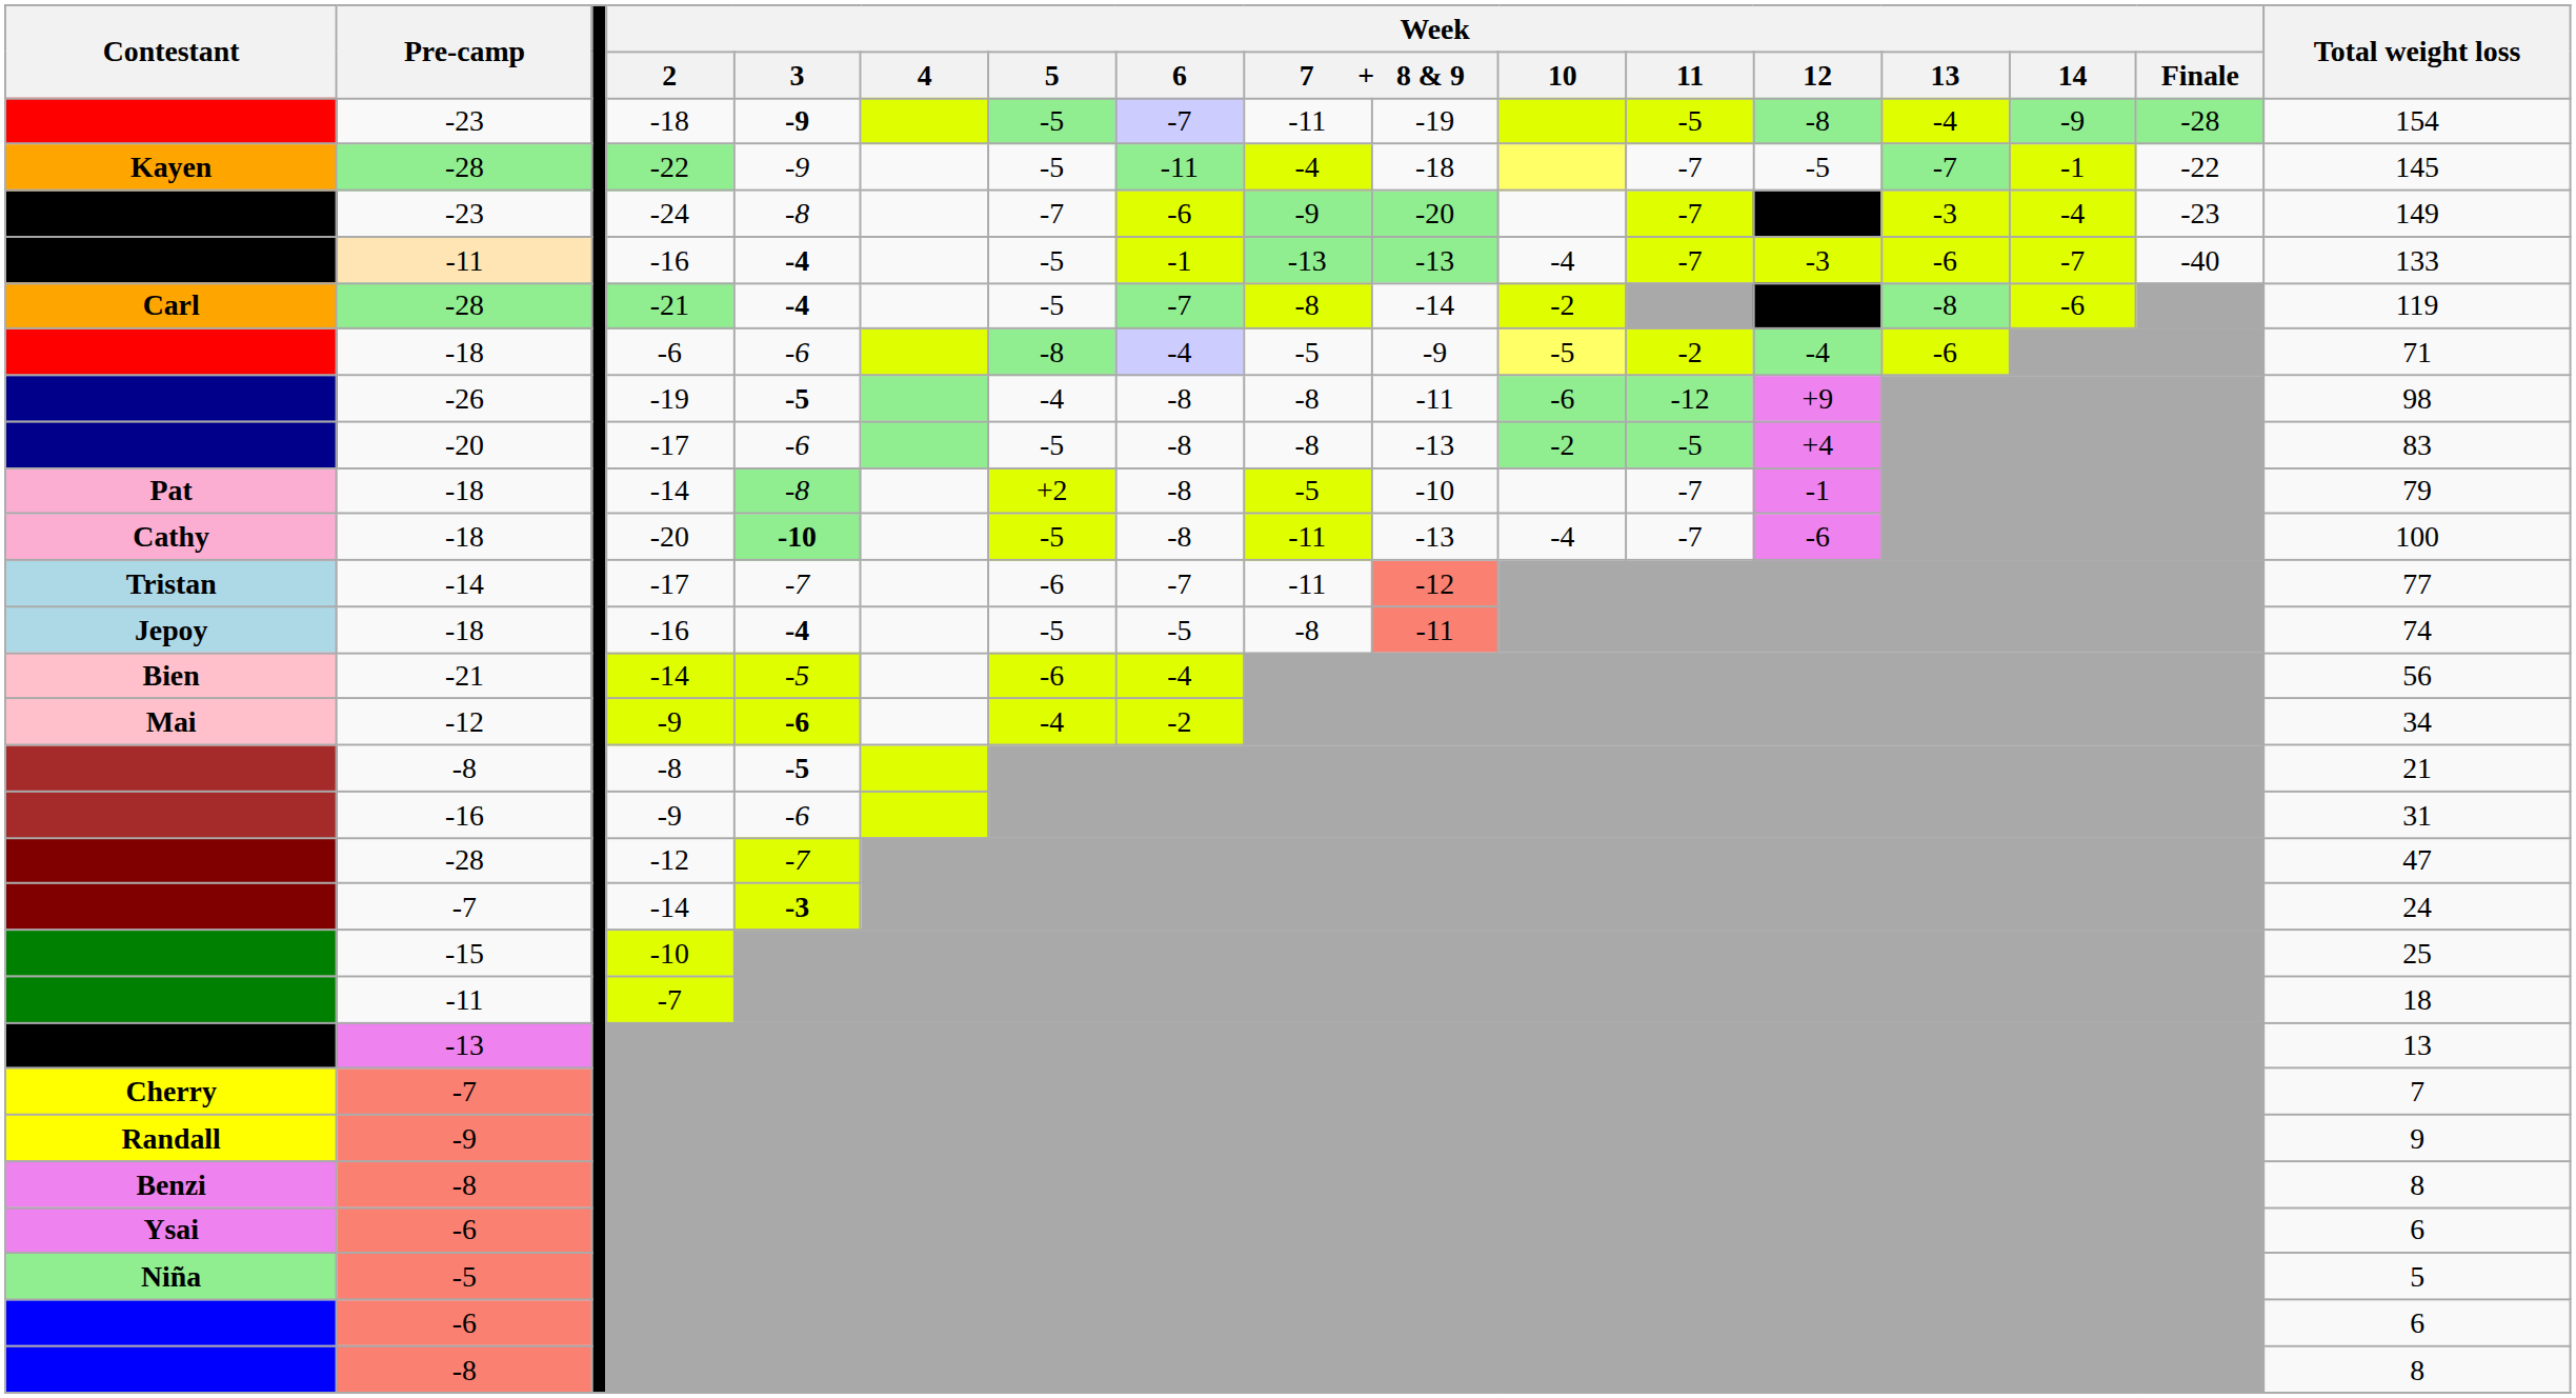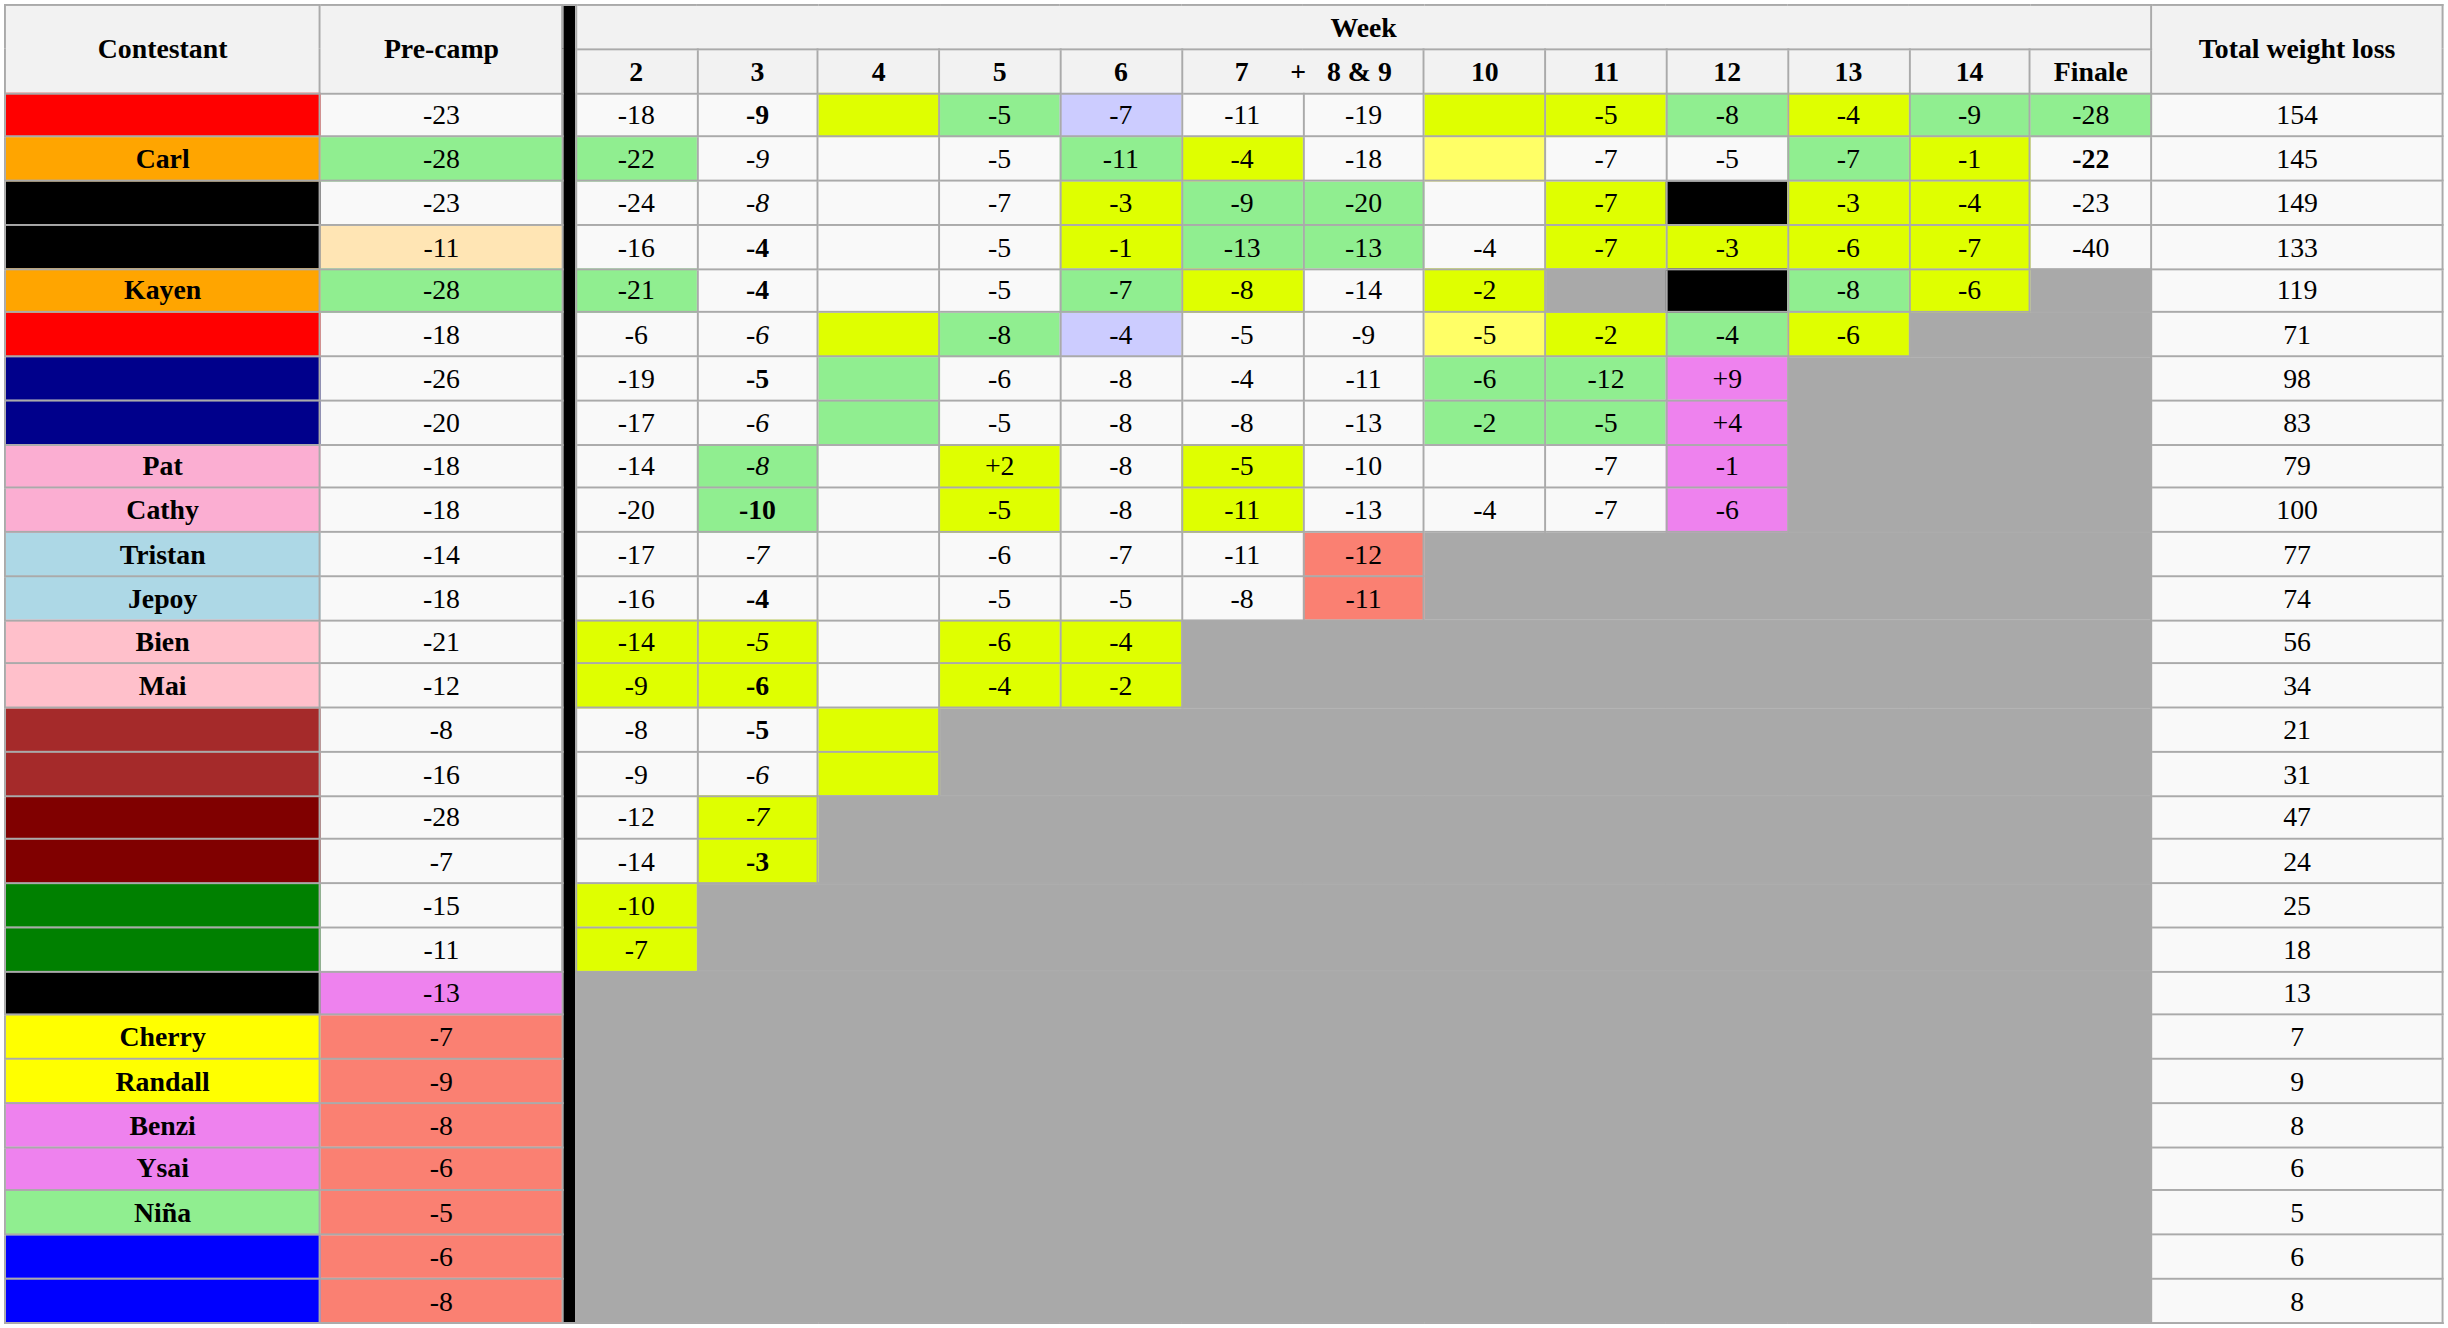-28 / -22 | Contestant: Kayen -> Carl
-28 / -22 | Week / Finale: normal -> bold
-23 / -24 | Week / 6: -6 -> -3
-28 / -21 | Contestant: Carl -> Kayen
-26 | Week / 5: -4 -> -6
-26 | column 9: -8 -> -4
